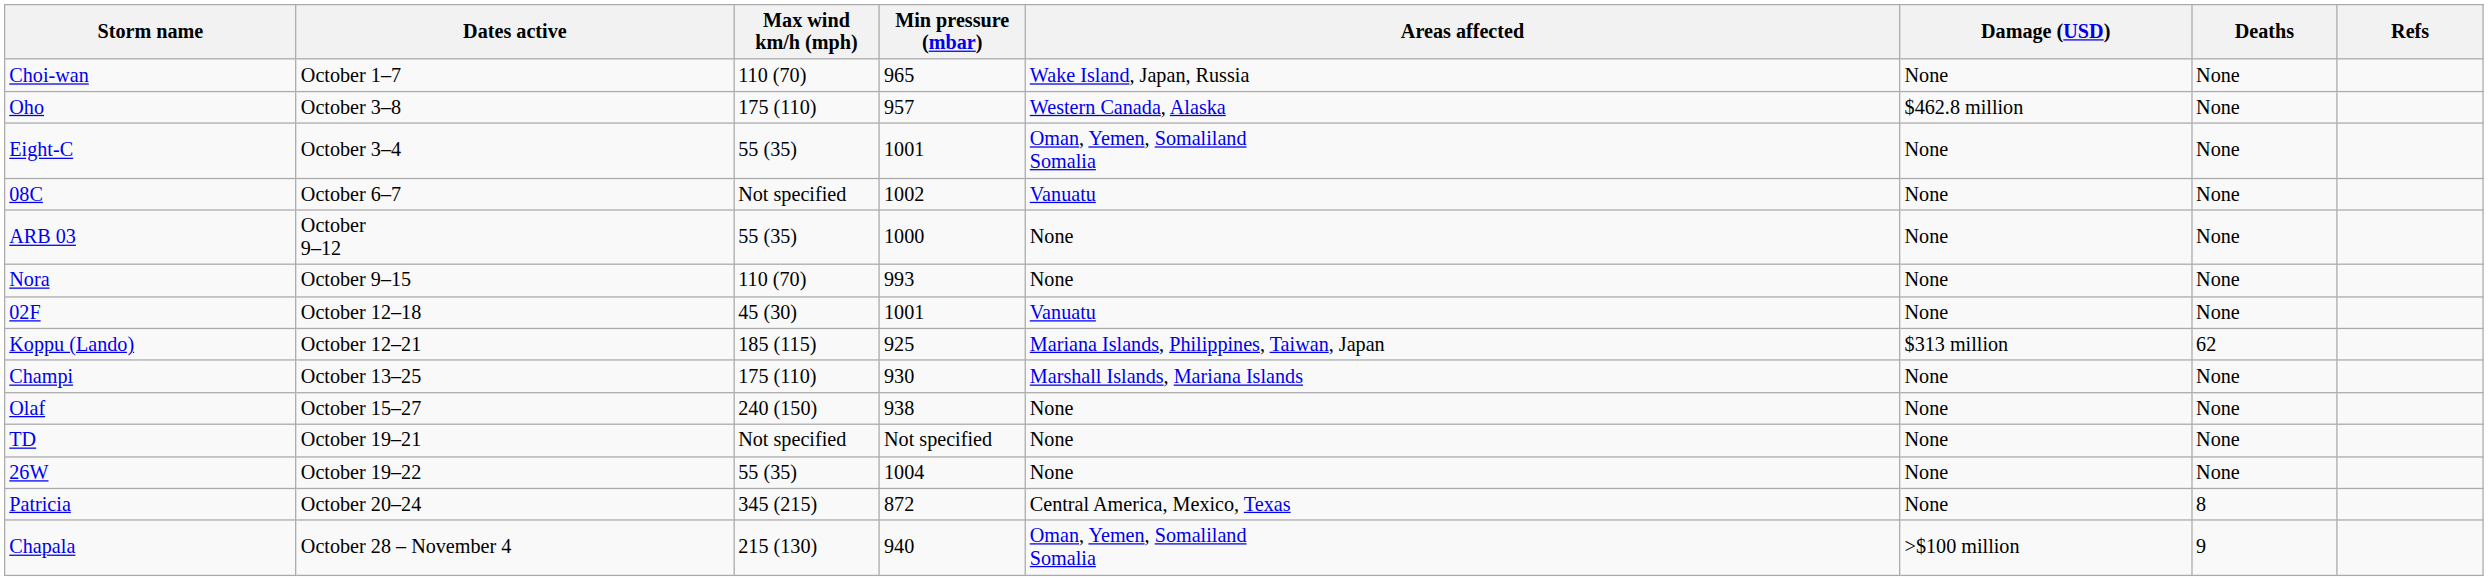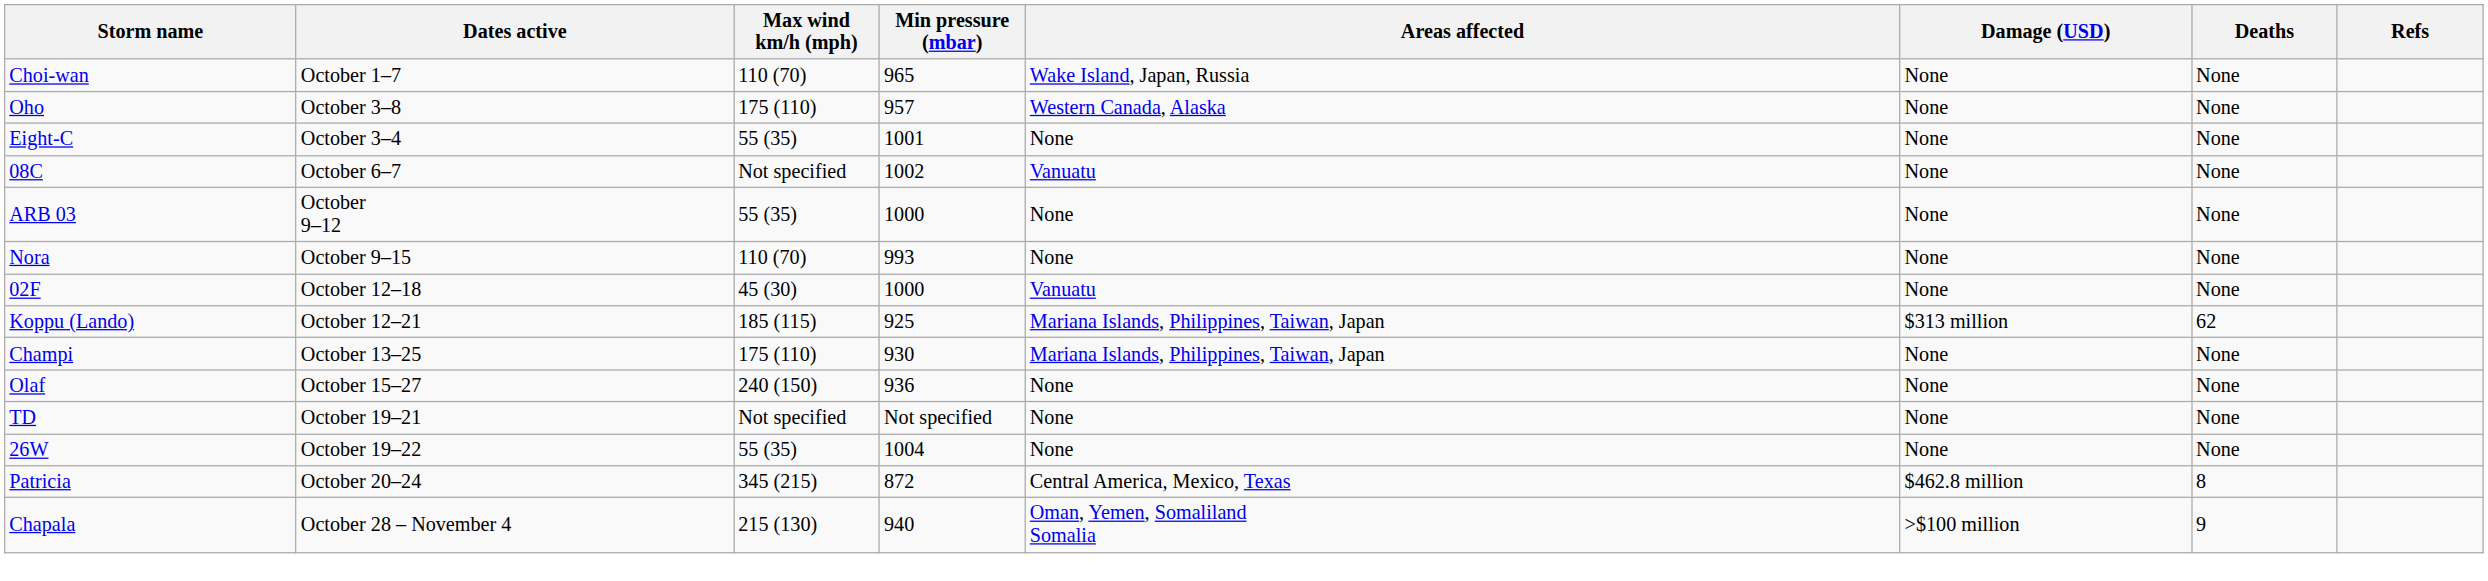Oho | Damage (USD): $462.8 million -> None
Eight-C | Areas affected: Oman, Yemen, Somaliland Somalia -> None
02F | Min pressure (mbar): 1001 -> 1000
Champi | Areas affected: Marshall Islands, Mariana Islands -> Mariana Islands, Philippines, Taiwan, Japan
Olaf | Min pressure (mbar): 938 -> 936
Patricia | Damage (USD): None -> $462.8 million
